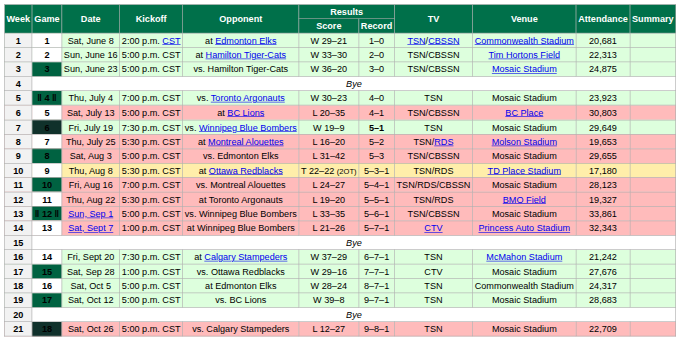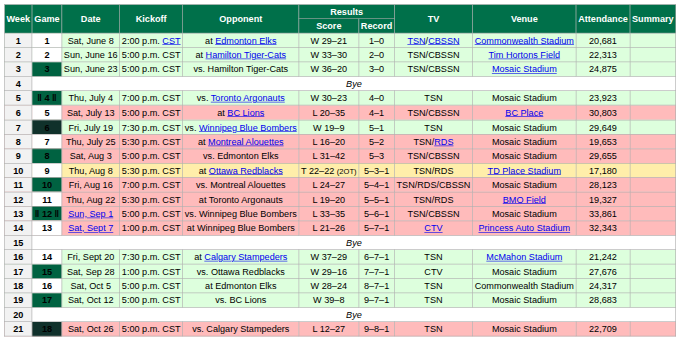Fri, July 19 | Results / Record: bold -> normal
Thu, July 25 | Venue: Molson Stadium -> Mosaic Stadium
